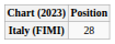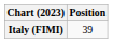Italy (FIMI) | Position: 28 -> 39
